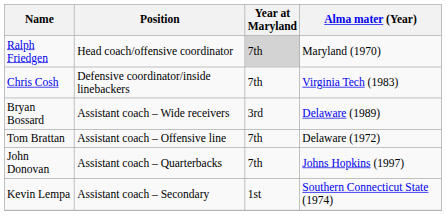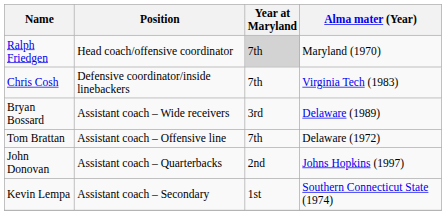John Donovan | Year at Maryland: 7th -> 2nd
